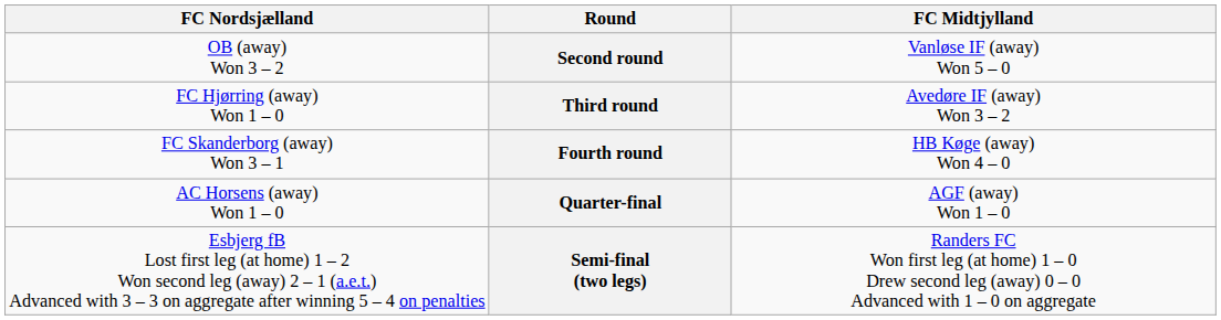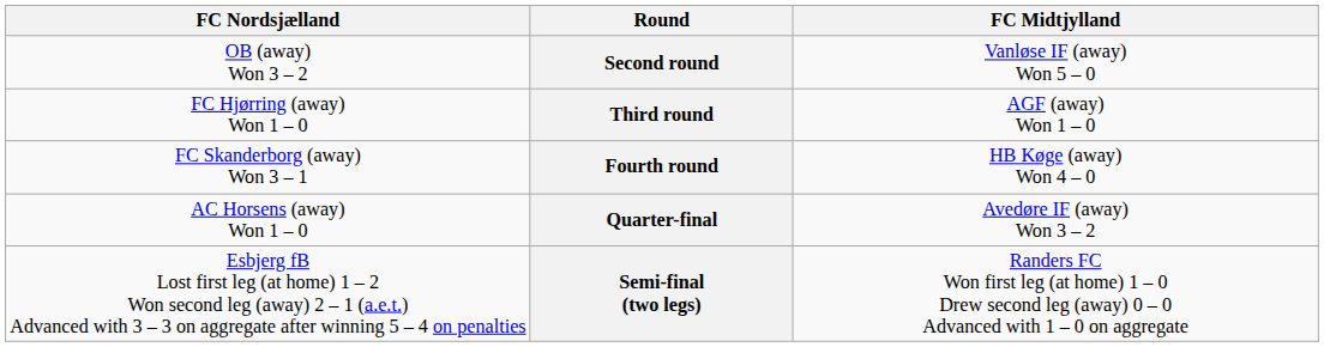Third round | FC Midtjylland: Avedøre IF (away) Won 3 – 2 -> AGF (away) Won 1 – 0
Quarter-final | FC Midtjylland: AGF (away) Won 1 – 0 -> Avedøre IF (away) Won 3 – 2
